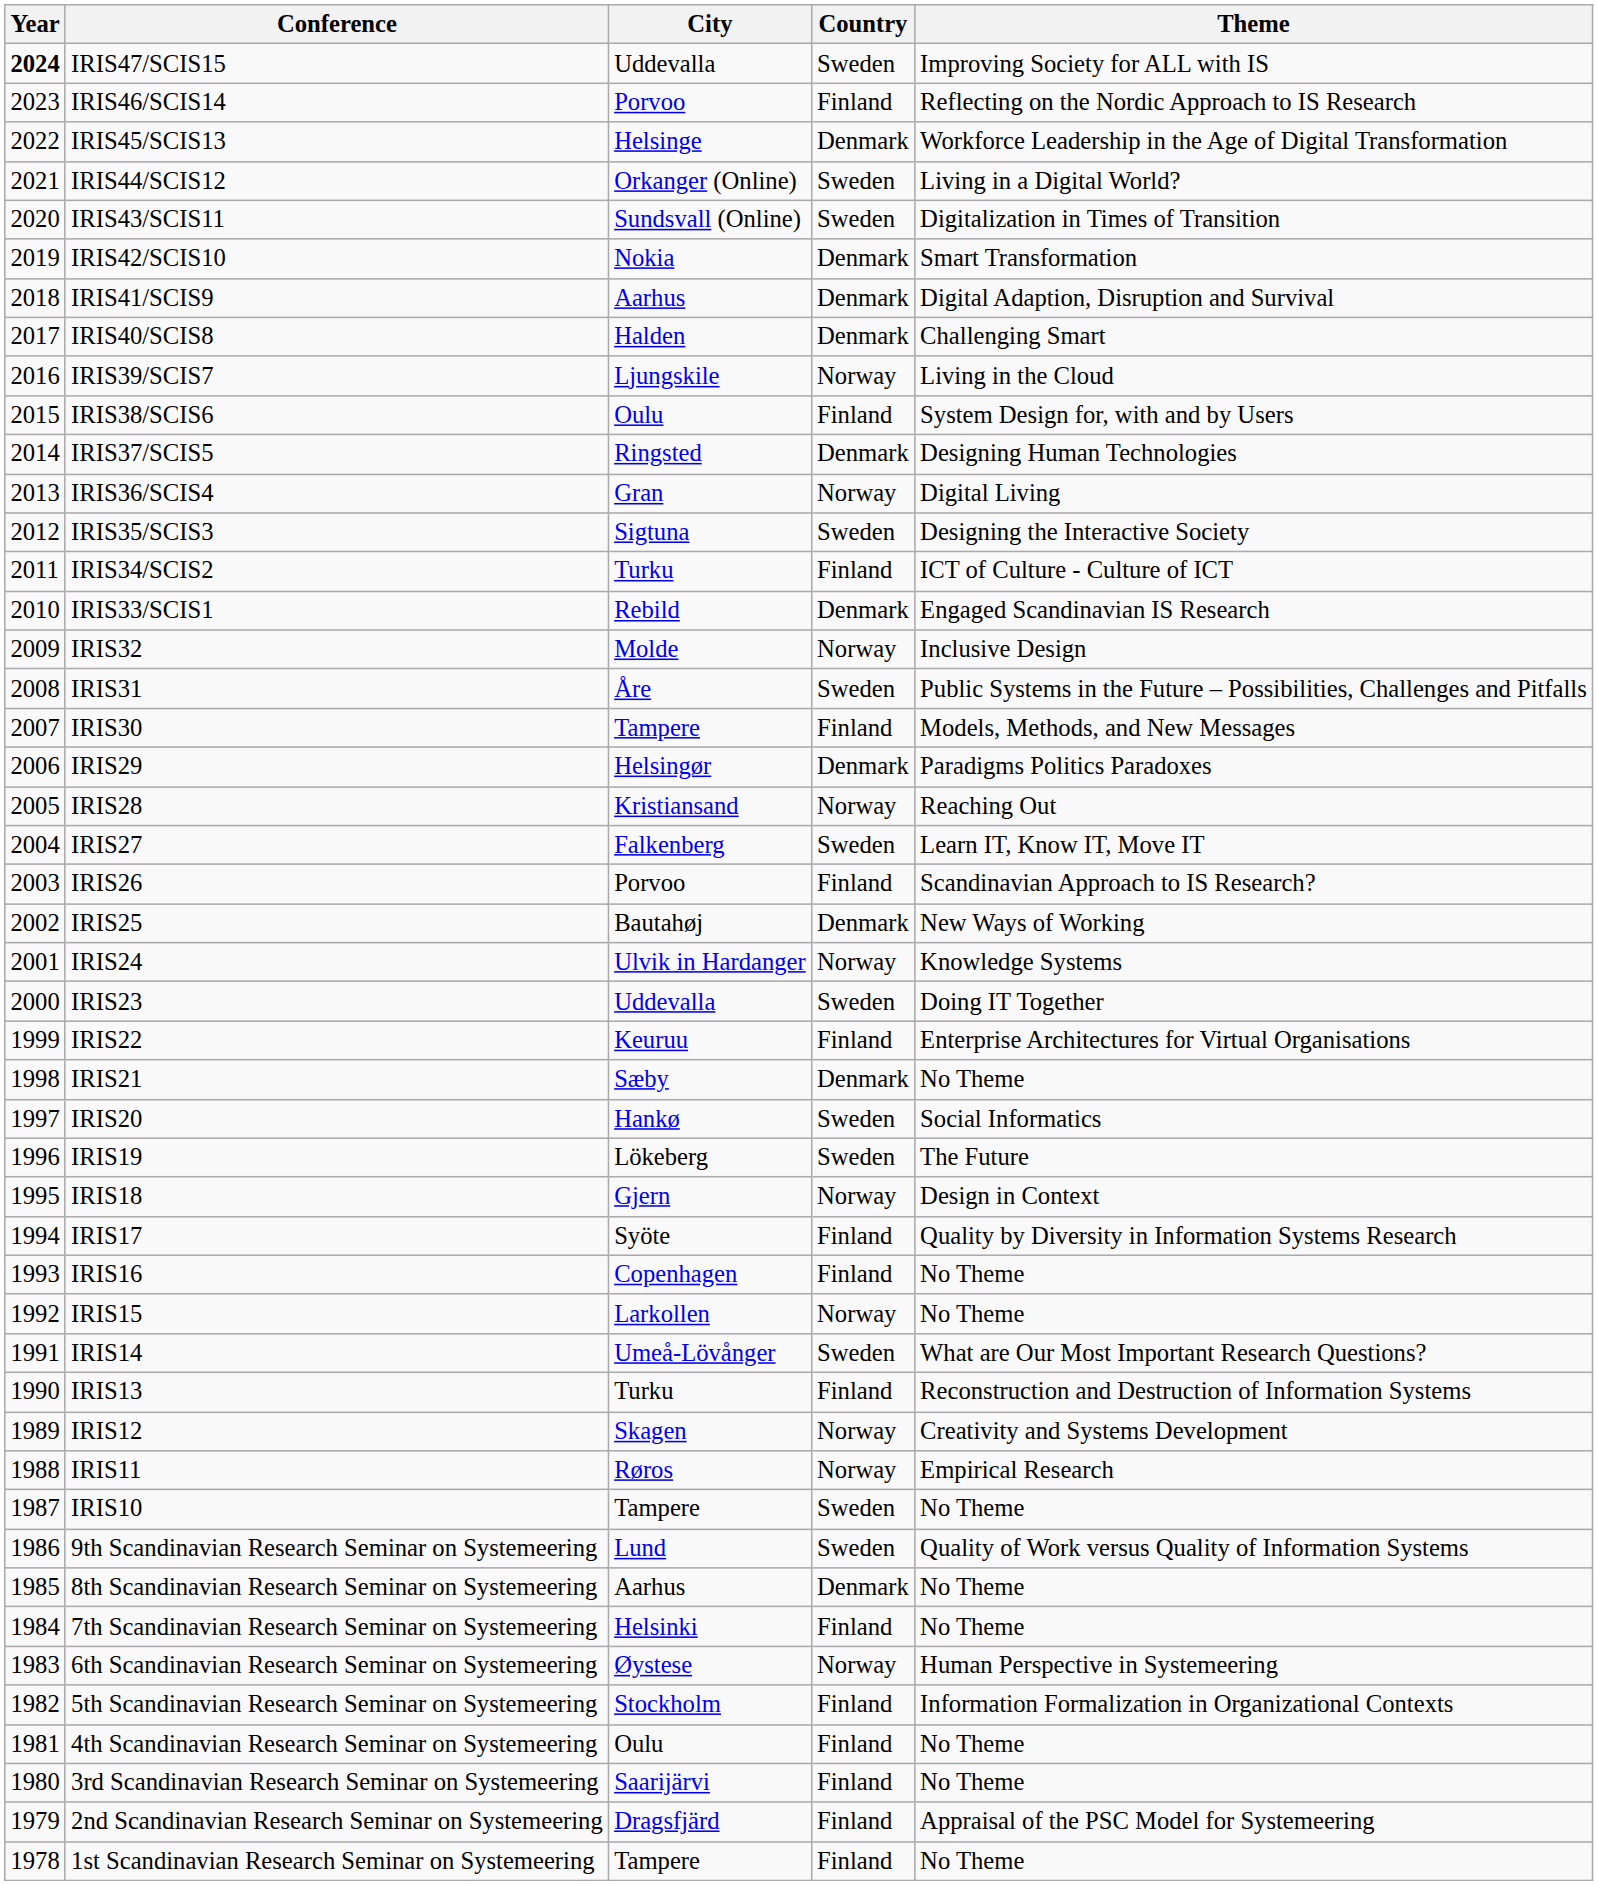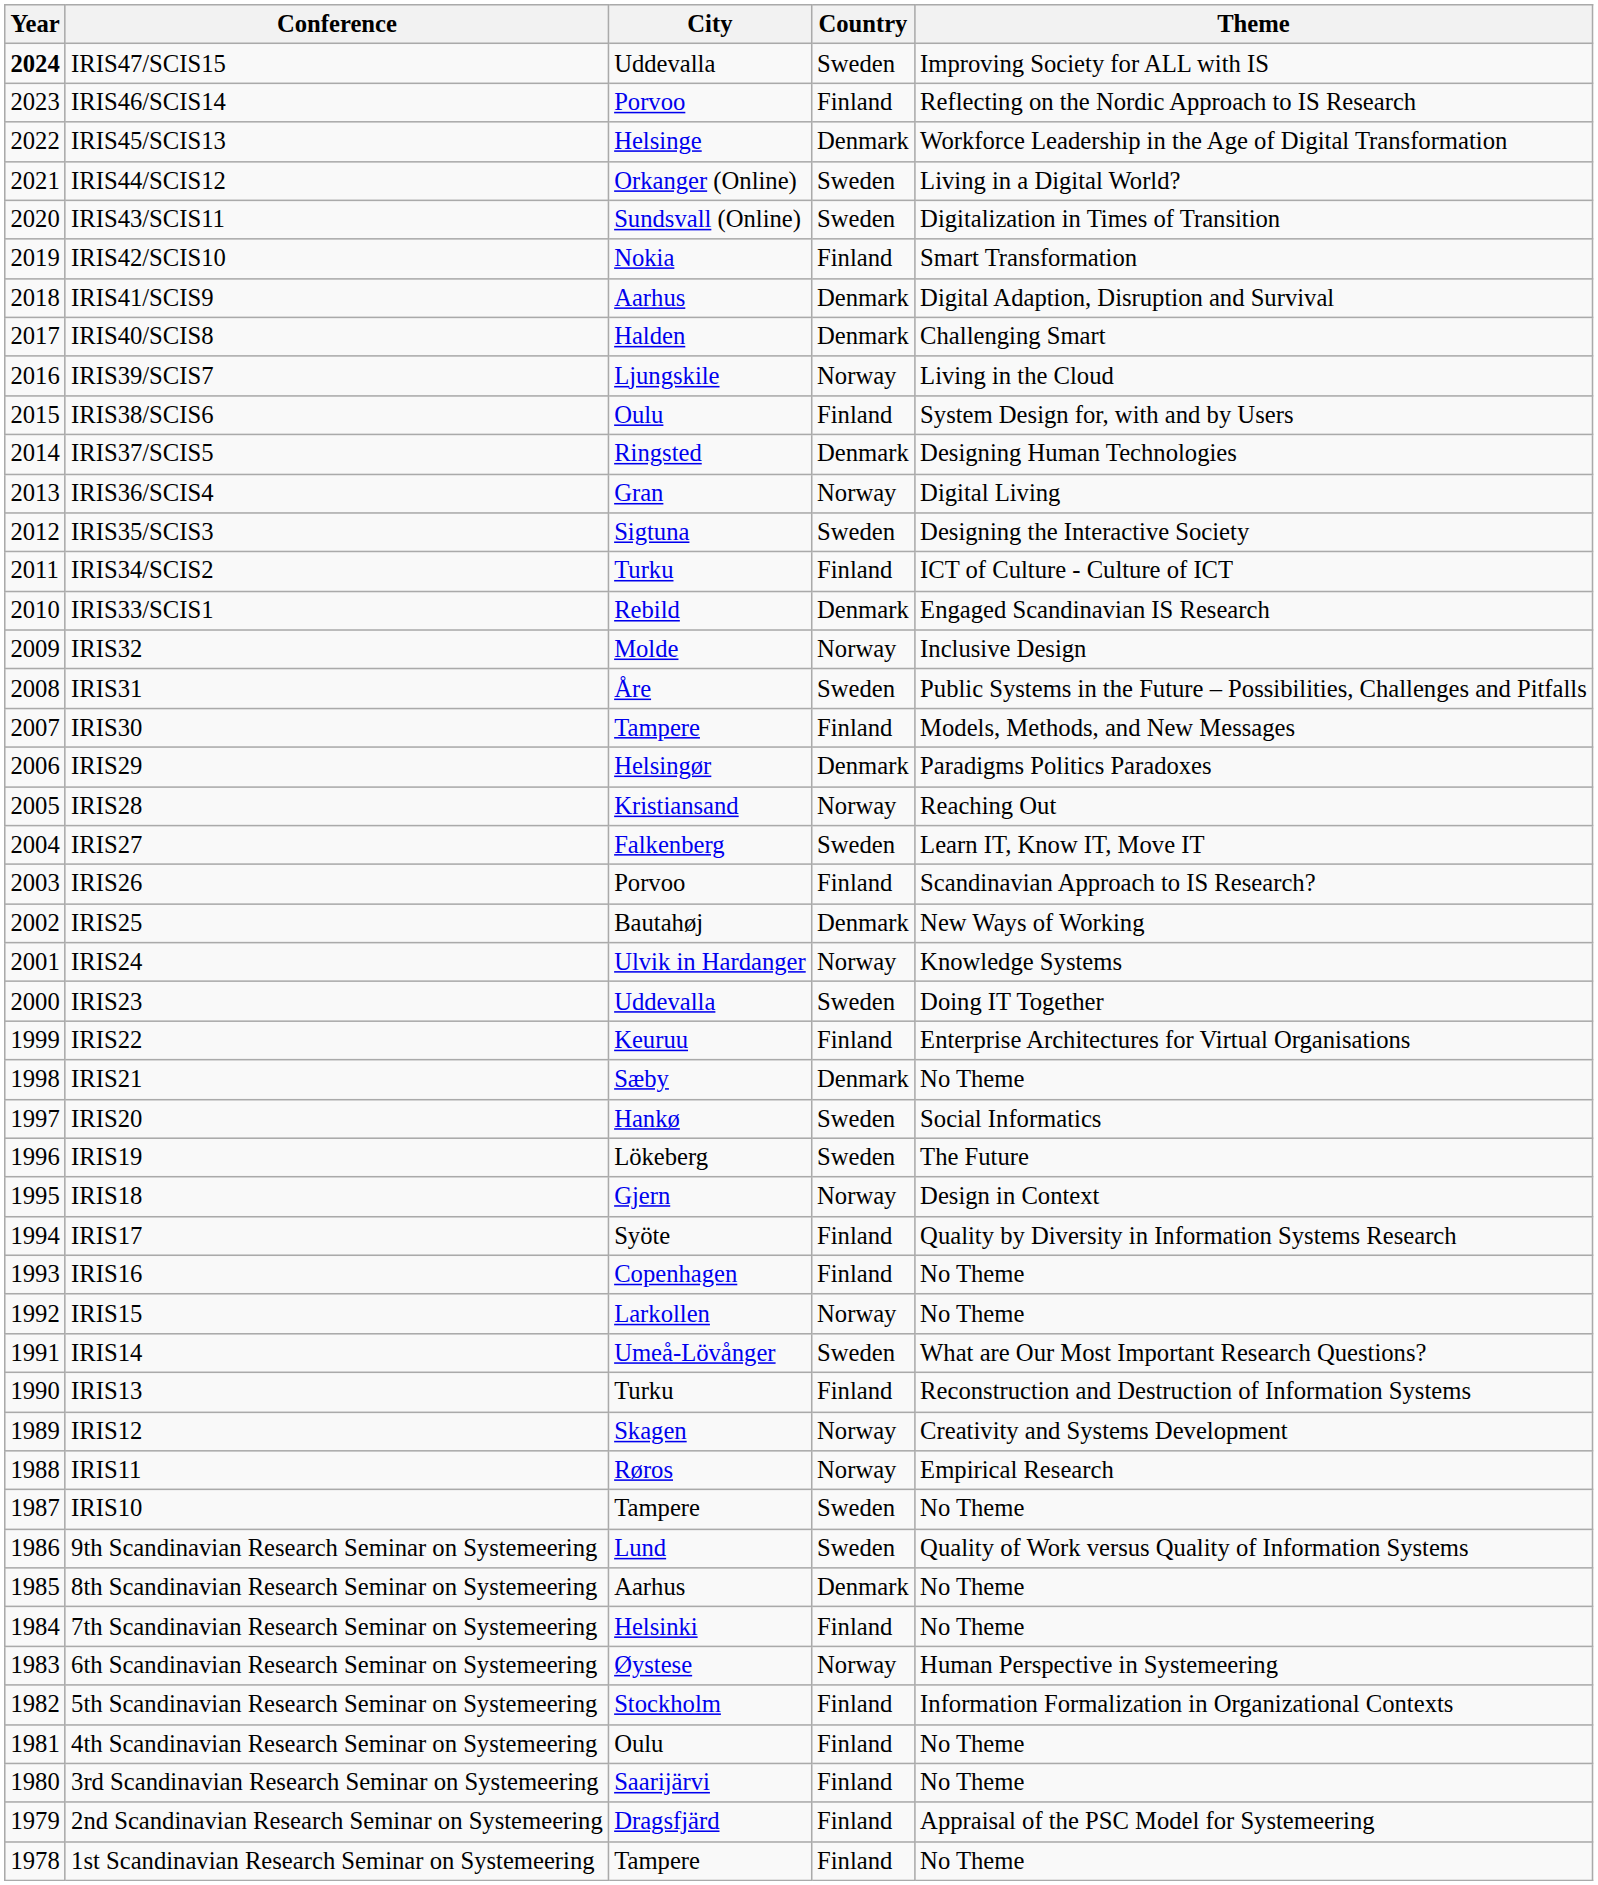IRIS42/SCIS10 | Country: Denmark -> Finland
